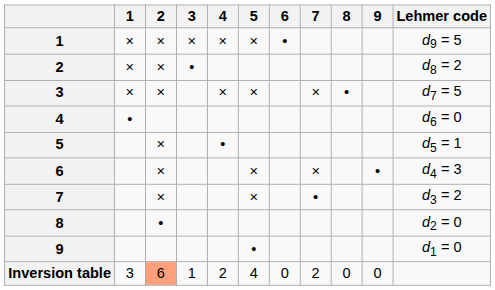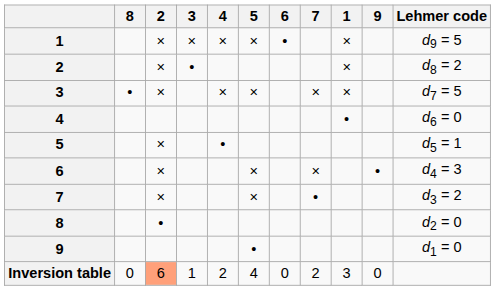columns swapped: 1 <-> 8
